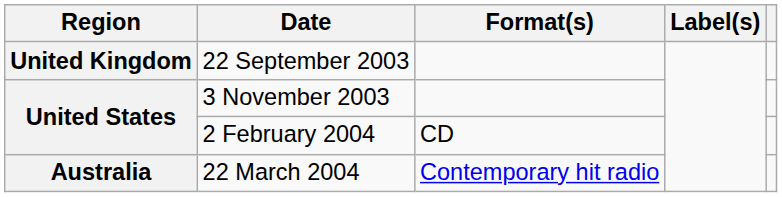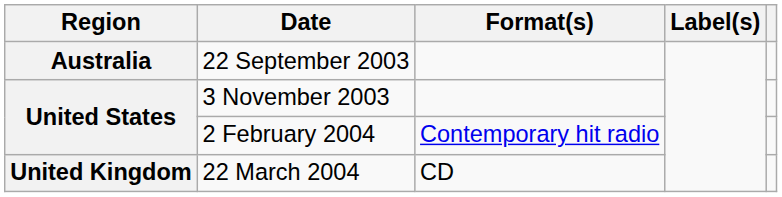22 September 2003 | Region: United Kingdom -> Australia
2 February 2004 | Format(s): CD -> Contemporary hit radio
22 March 2004 | Region: Australia -> United Kingdom
22 March 2004 | Format(s): Contemporary hit radio -> CD
